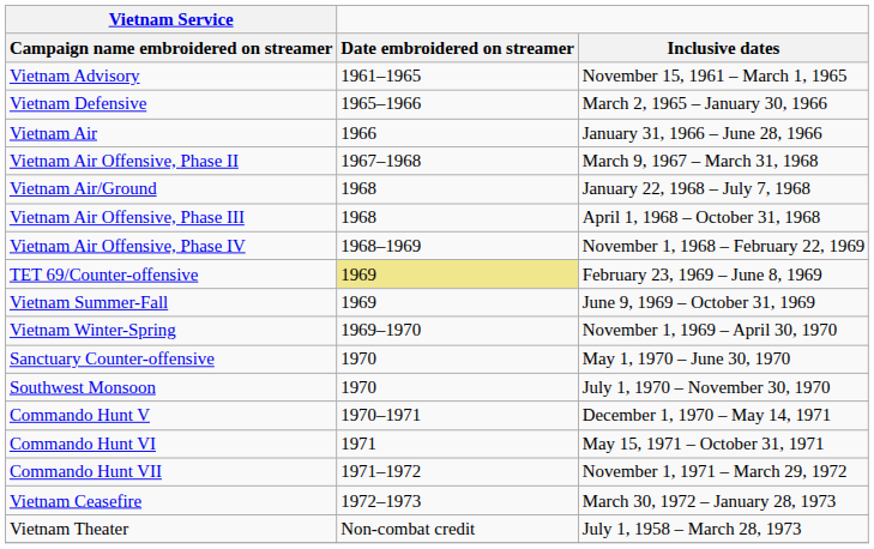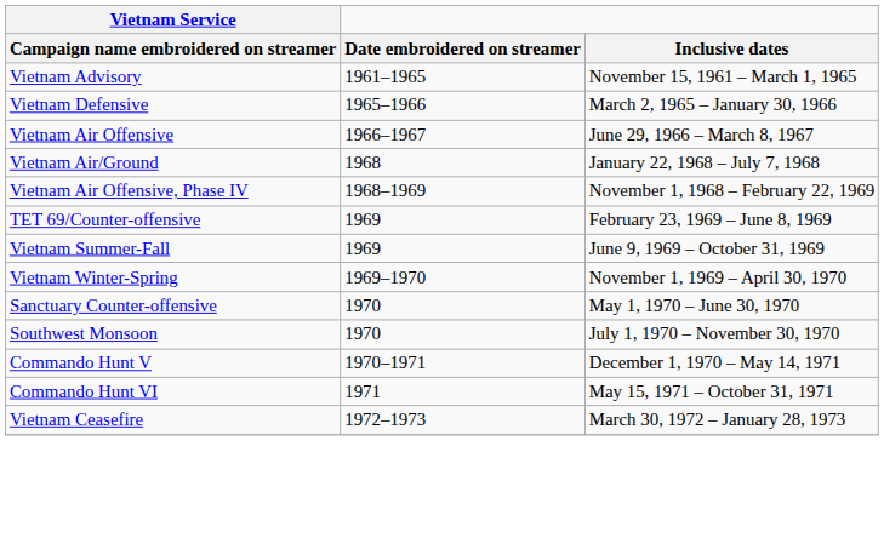- row: Vietnam Air | 1966 | January 31, 1966 – June 28, 1966
+ row: Vietnam Air Offensive | 1966–1967 | June 29, 1966 – March 8, 1967
- row: Vietnam Air Offensive, Phase II | 1967–1968 | March 9, 1967 – March 31, 1968
- row: Vietnam Air Offensive, Phase III | 1968 | April 1, 1968 – October 31, 1968
TET 69/Counter-offensive | Date embroidered on streamer: khaki background -> no background
- row: Commando Hunt VII | 1971–1972 | November 1, 1971 – March 29, 1972
- row: Vietnam Theater | Non-combat credit | July 1, 1958 – March 28, 1973
